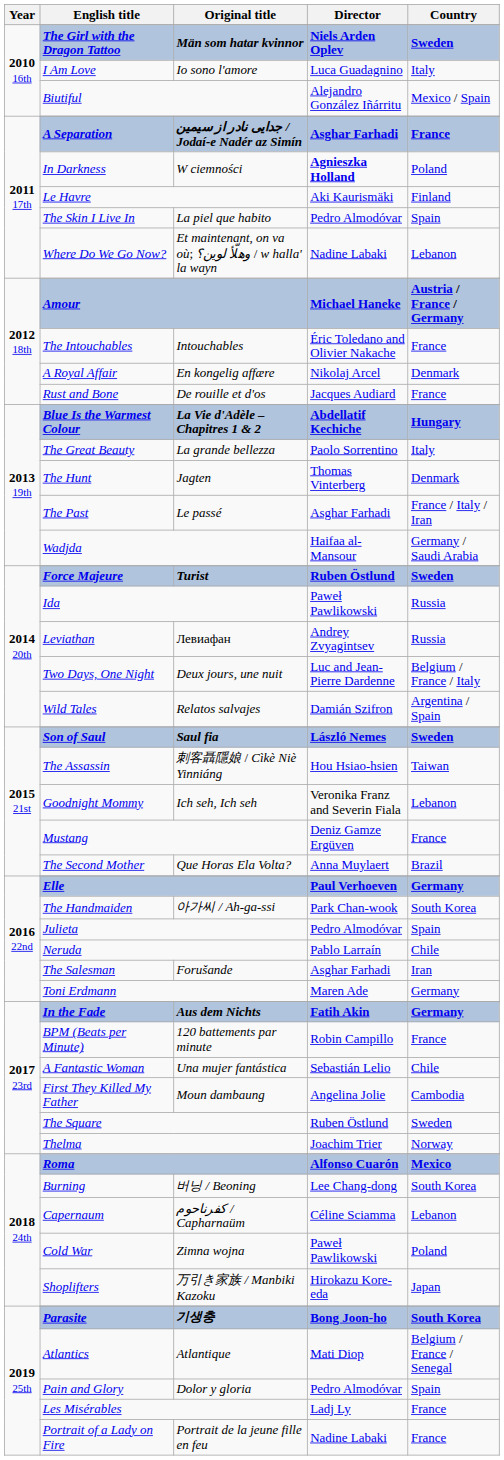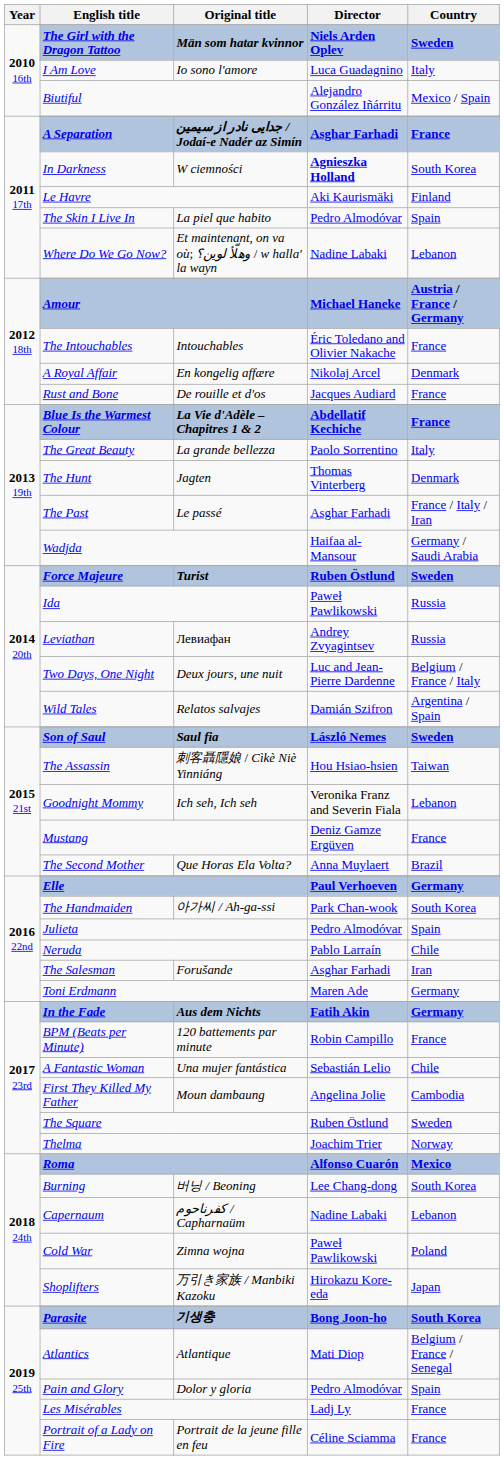In Darkness | Country: Poland -> South Korea
Blue Is the Warmest Colour | Country: Hungary -> France
Capernaum | Director: Céline Sciamma -> Nadine Labaki
Portrait of a Lady on Fire | Director: Nadine Labaki -> Céline Sciamma
